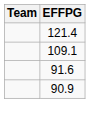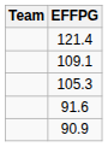+ row: 105.3
